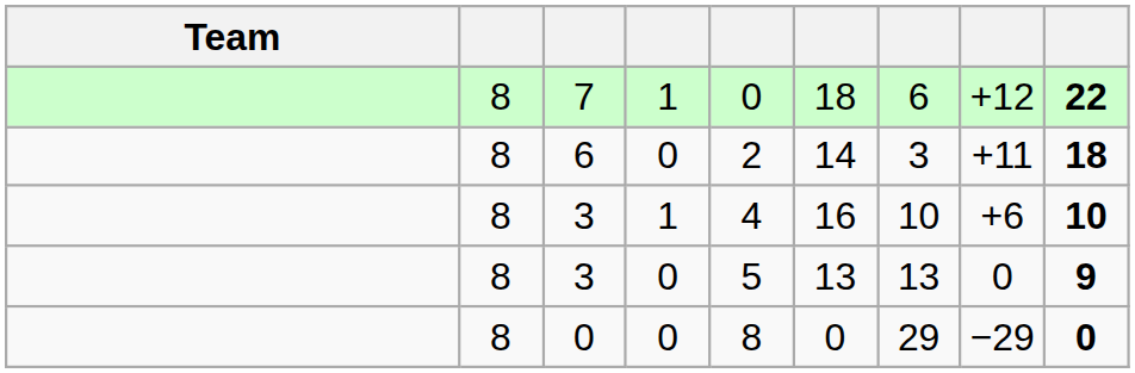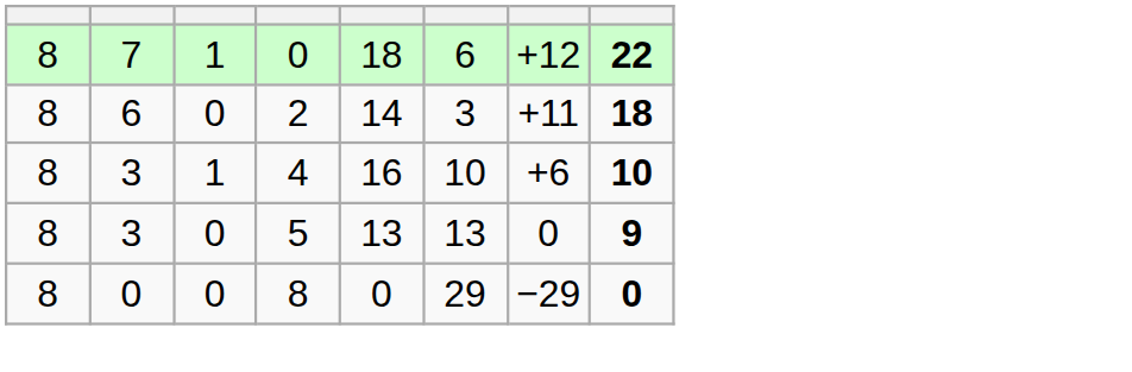- column: Team
